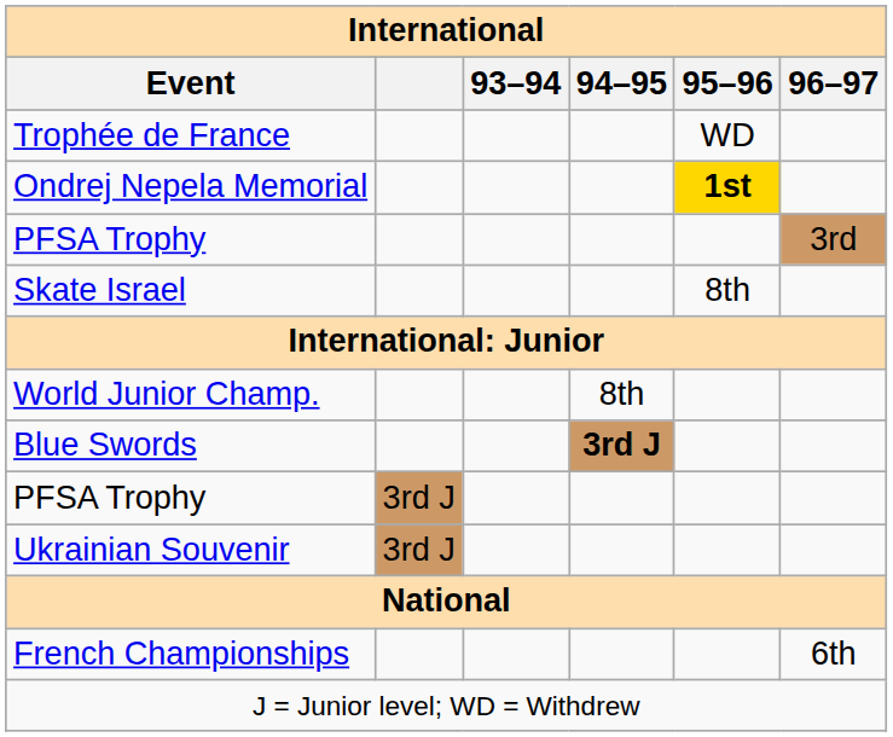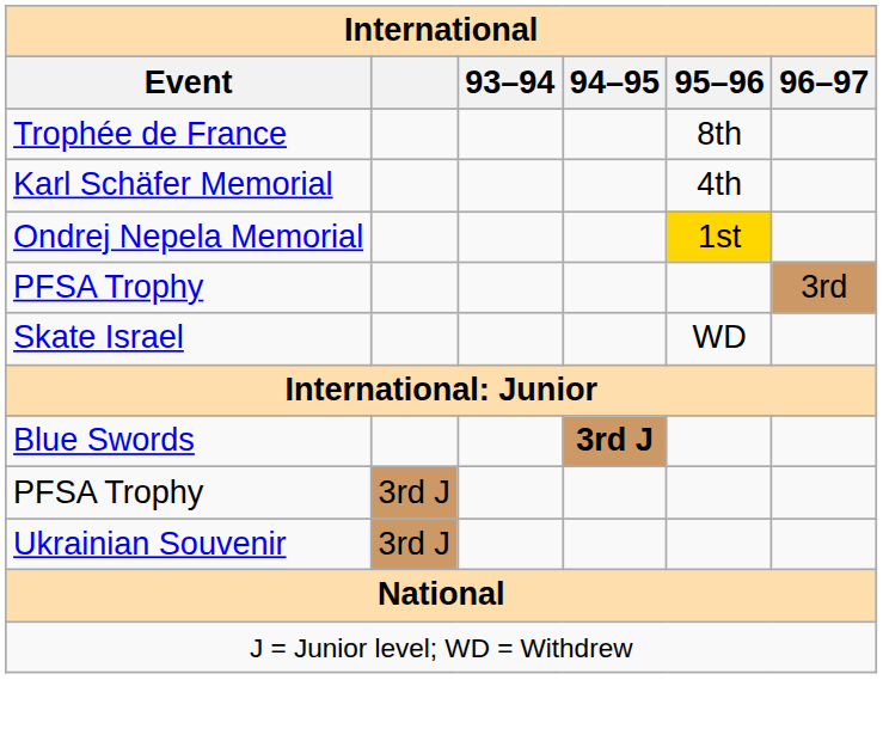Trophée de France | 95–96: WD -> 8th
+ row: Karl Schäfer Memorial | 4th
Ondrej Nepela Memorial | 95–96: bold -> normal
Skate Israel | 95–96: 8th -> WD
- row: World Junior Champ. | 8th
- row: French Championships | 6th
